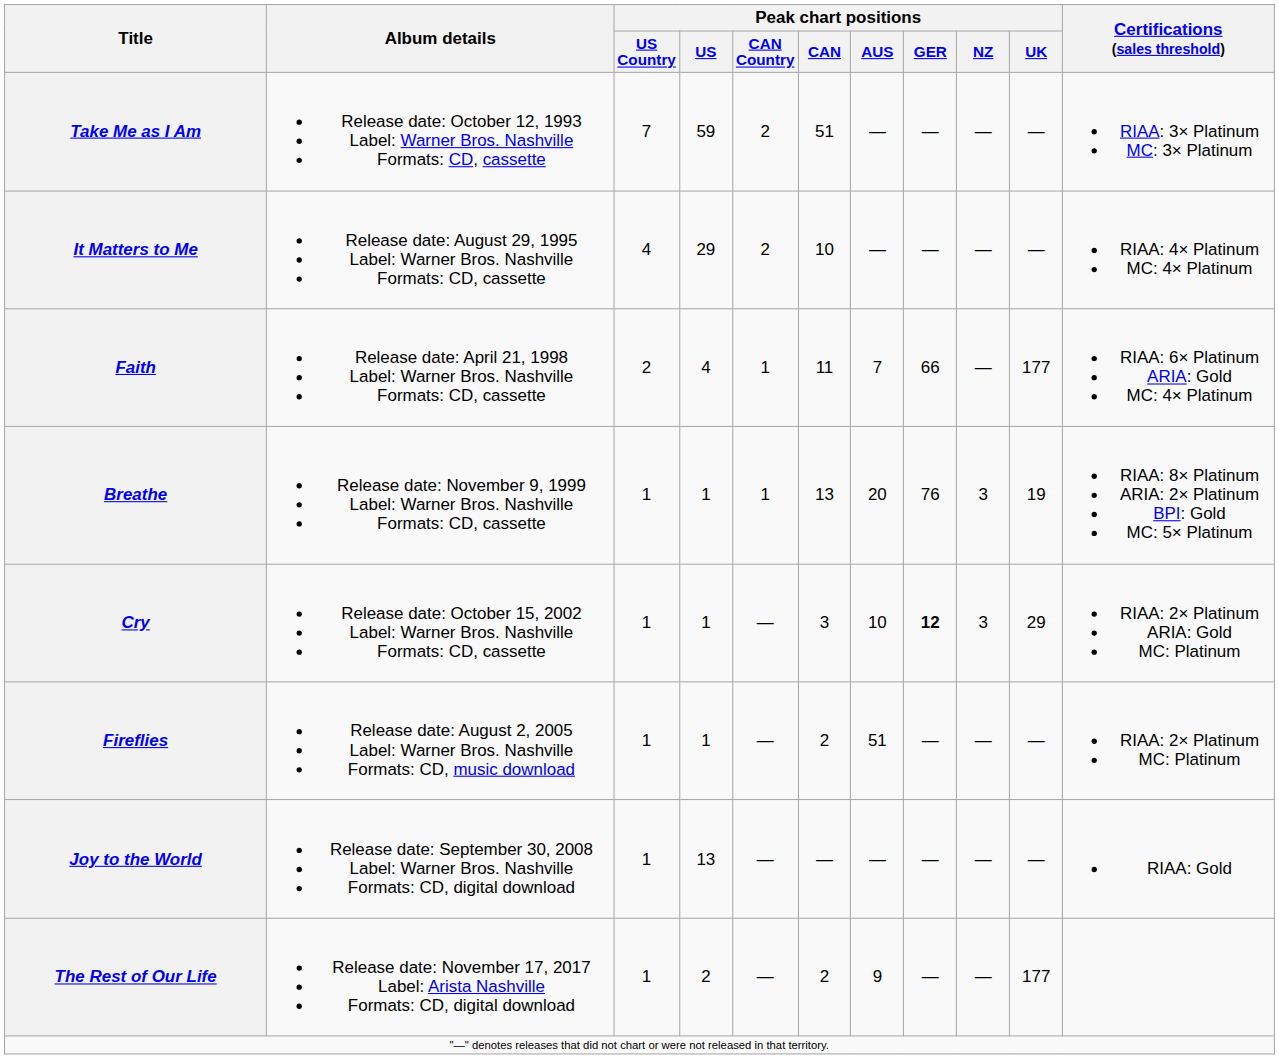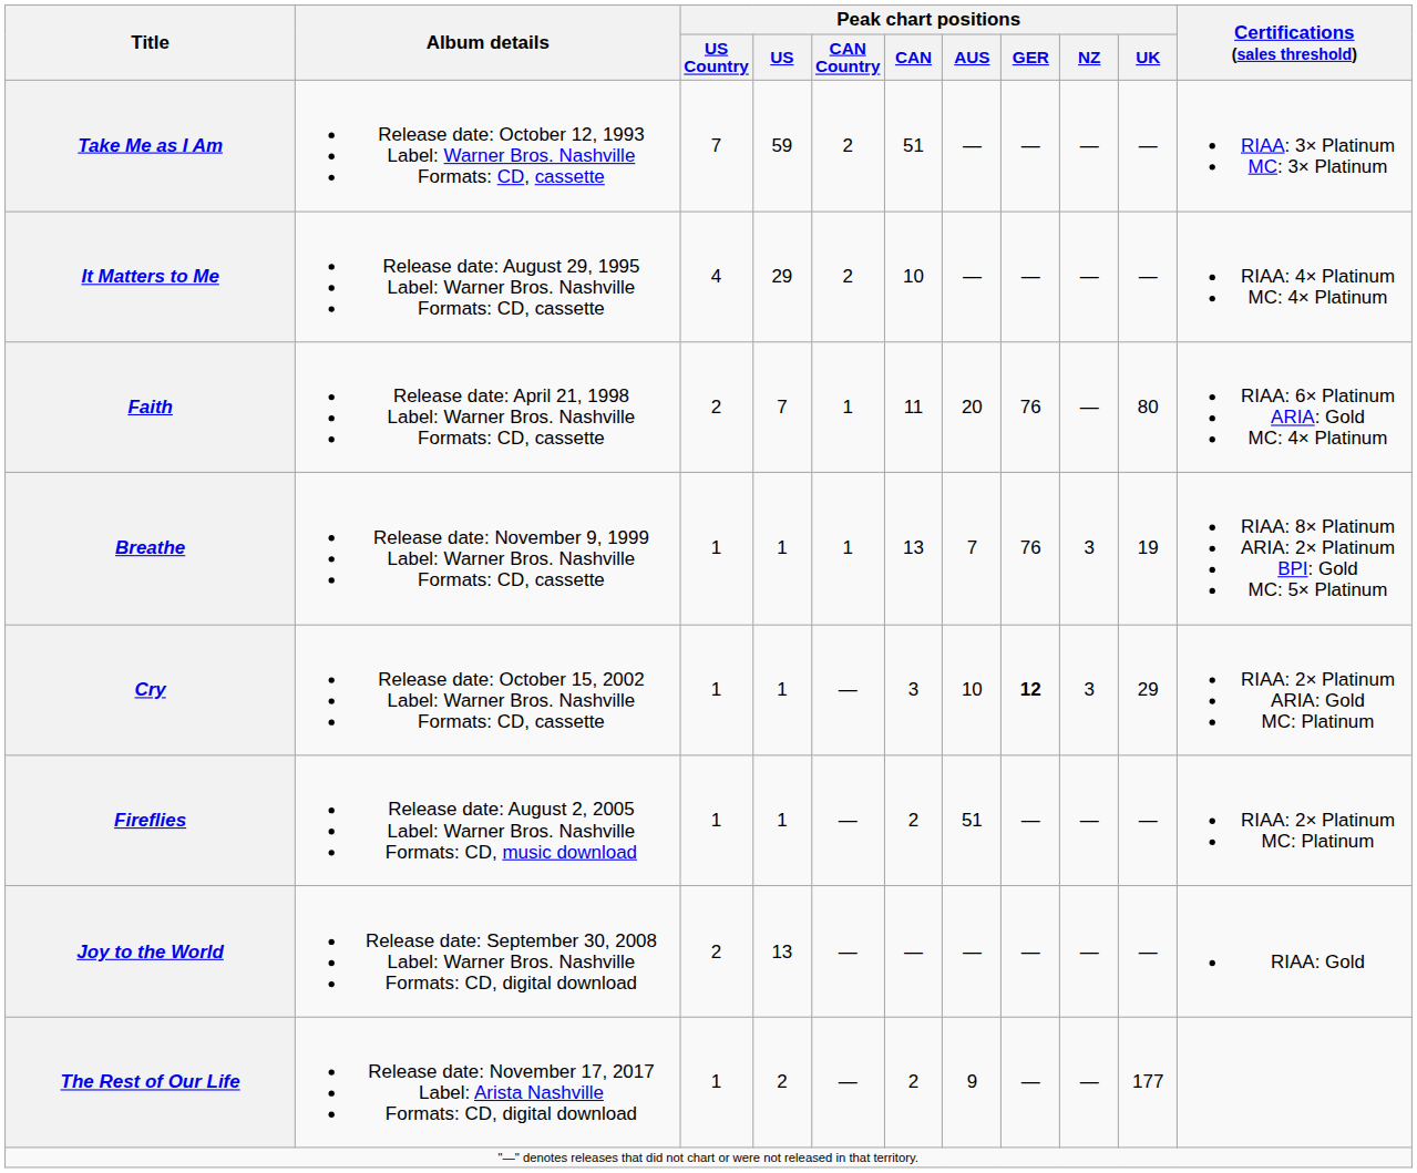Faith | Peak chart positions / US: 4 -> 7
Faith | Peak chart positions / AUS: 7 -> 20
Faith | Peak chart positions / GER: 66 -> 76
Faith | Peak chart positions / UK: 177 -> 80
Breathe | Peak chart positions / AUS: 20 -> 7
Joy to the World | Peak chart positions / US Country: 1 -> 2
